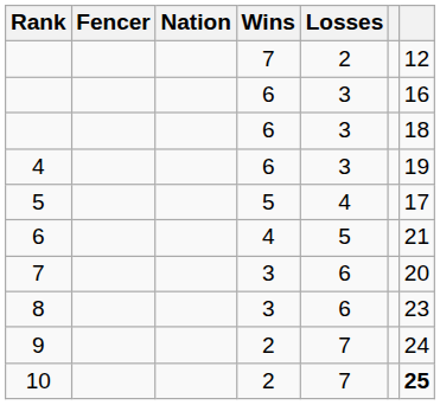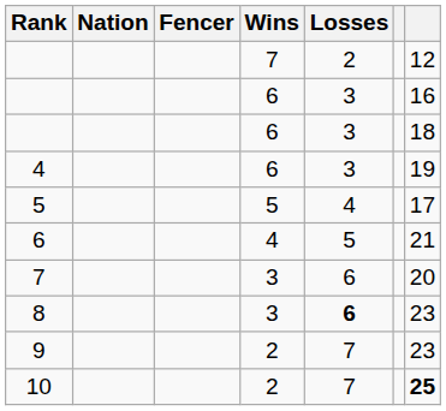columns swapped: Fencer <-> Nation
8 | Losses: normal -> bold
9 | column 7: 24 -> 23
